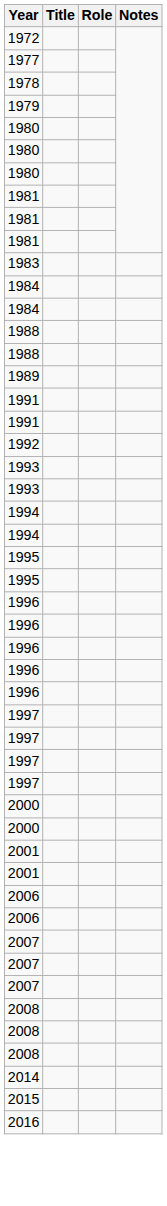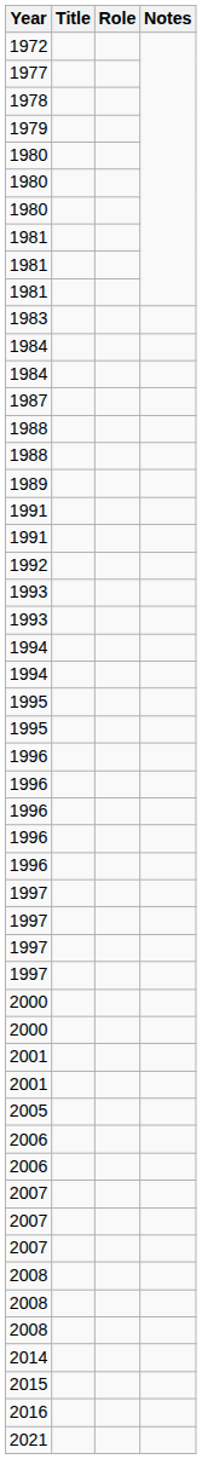+ row: 1987
+ row: 2005
+ row: 2021
